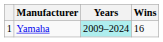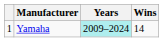Yamaha | Wins: 16 -> 14
